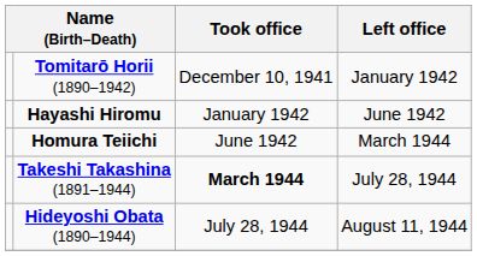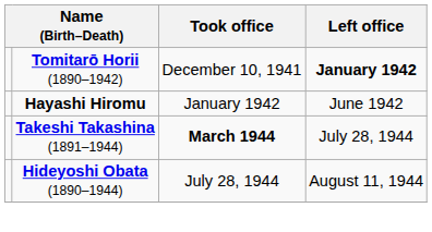Tomitarō Horii (1890–1942) | Left office: normal -> bold
- row: Homura Teiichi | June 1942 | March 1944
